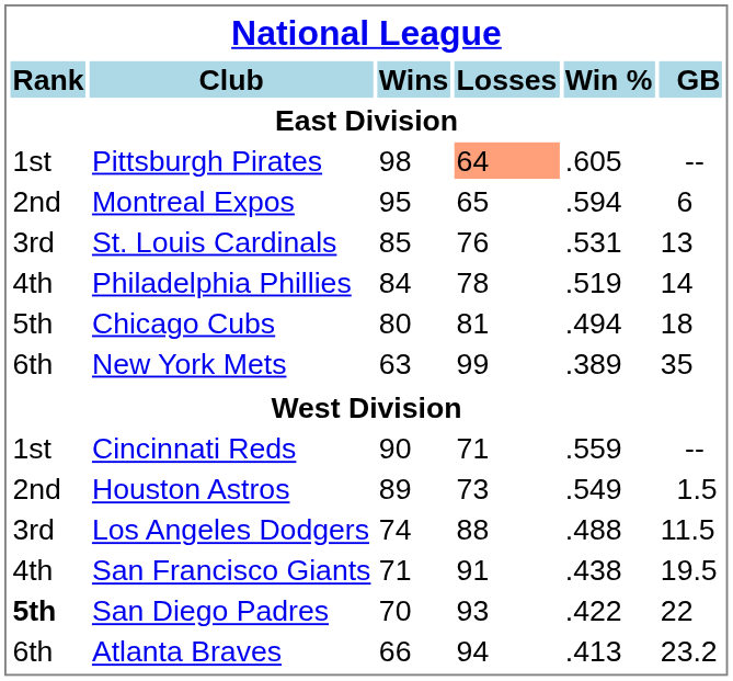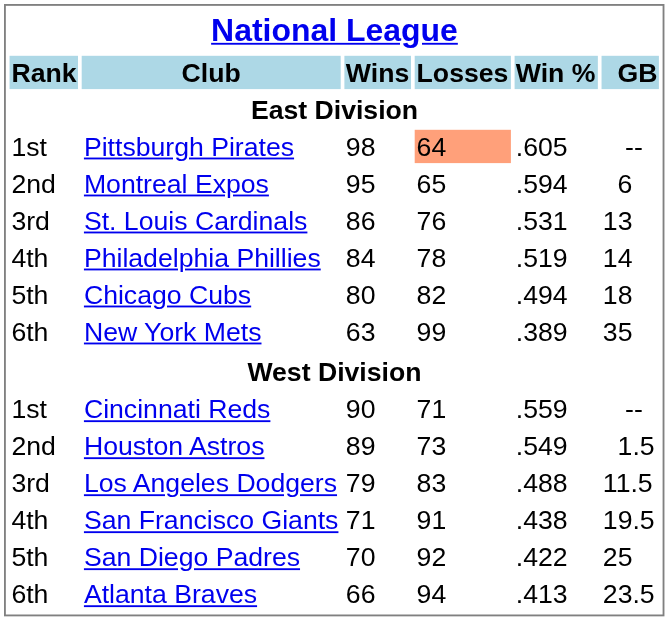St. Louis Cardinals | Wins: 85 -> 86
Chicago Cubs | Losses: 81 -> 82
Los Angeles Dodgers | Wins: 74 -> 79
Los Angeles Dodgers | Losses: 88 -> 83
San Diego Padres | Rank: bold -> normal
San Diego Padres | Losses: 93 -> 92
San Diego Padres | GB: 22 -> 25
Atlanta Braves | GB: 23.2 -> 23.5
